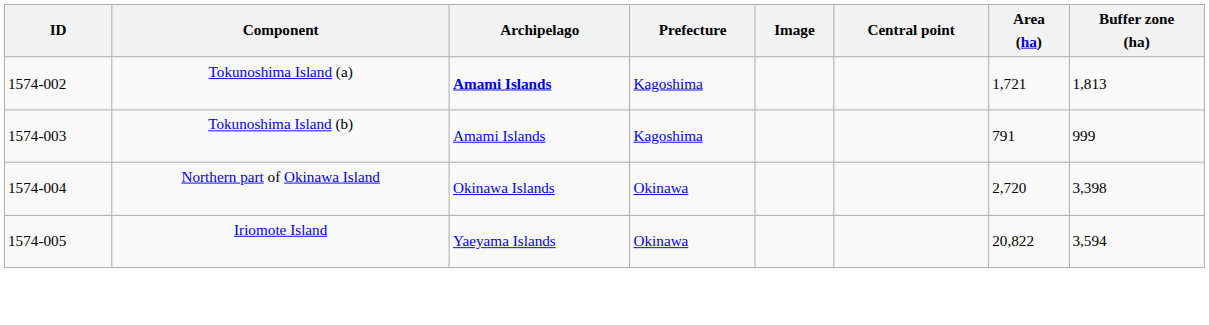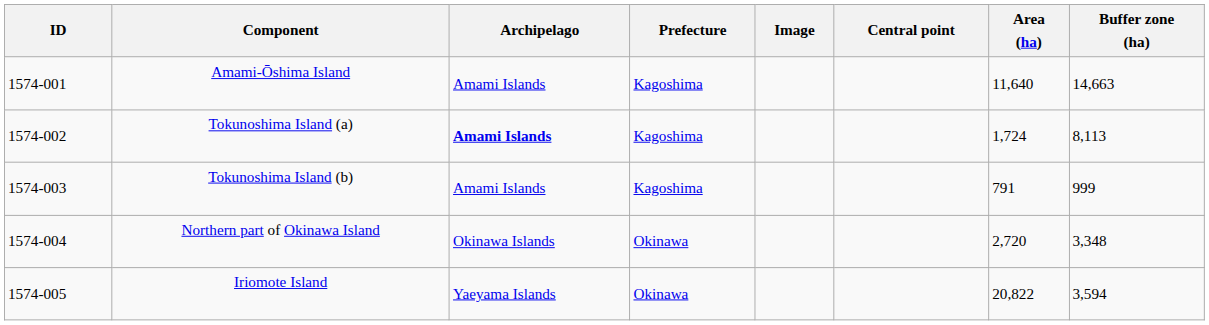+ row: 1574-001 | Amami-Ōshima Island | Amami Islands | Kagoshima | 11,640 | 14,663
Tokunoshima Island (a) | Area (ha): 1,721 -> 1,724
Tokunoshima Island (a) | Buffer zone (ha): 1,813 -> 8,113
Northern part of Okinawa Island | Buffer zone (ha): 3,398 -> 3,348
